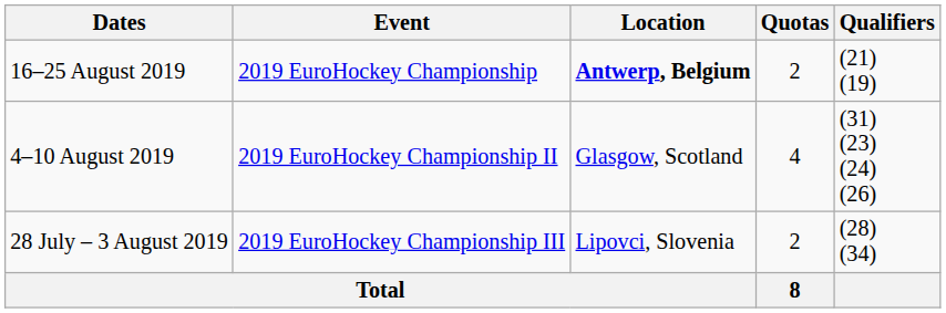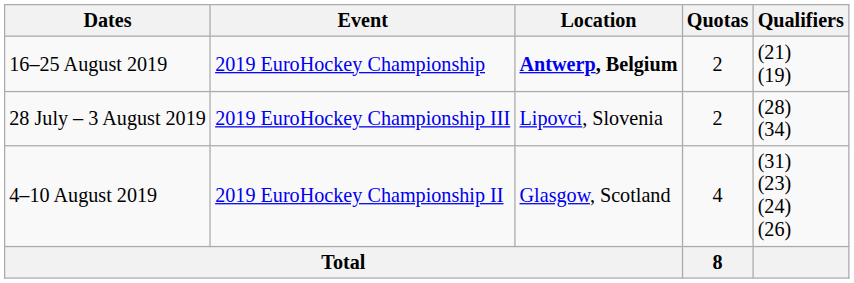rows swapped: 4–10 August 2019 <-> 28 July – 3 August 2019
